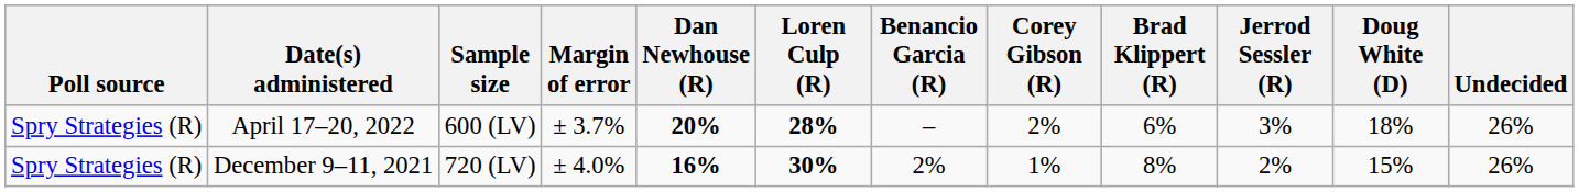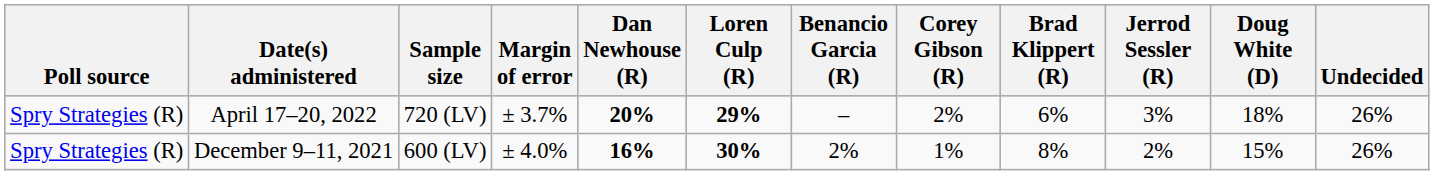April 17–20, 2022 | Sample size: 600 (LV) -> 720 (LV)
April 17–20, 2022 | Loren Culp (R): 28% -> 29%
December 9–11, 2021 | Sample size: 720 (LV) -> 600 (LV)
